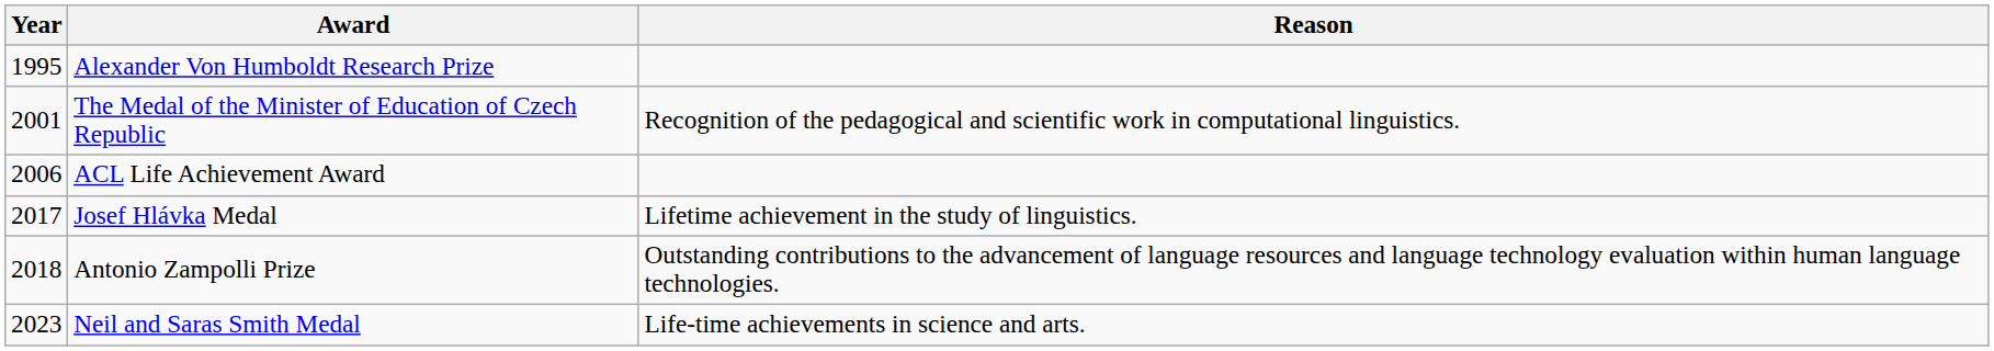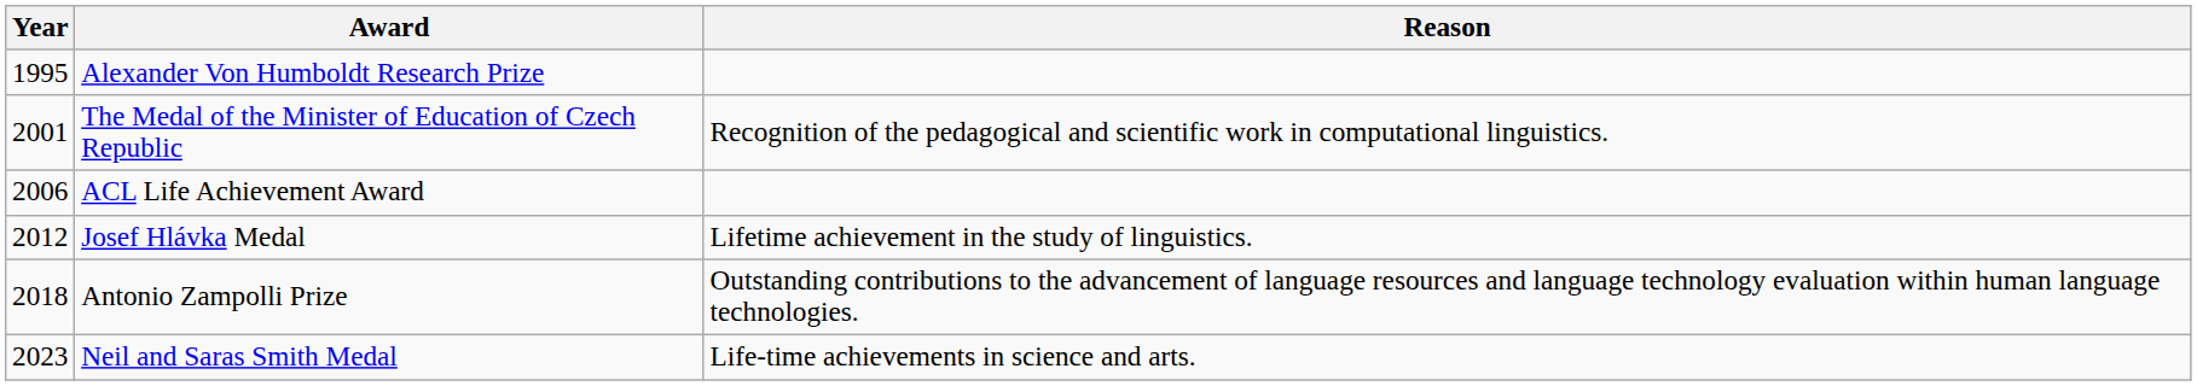Josef Hlávka Medal | Year: 2017 -> 2012
